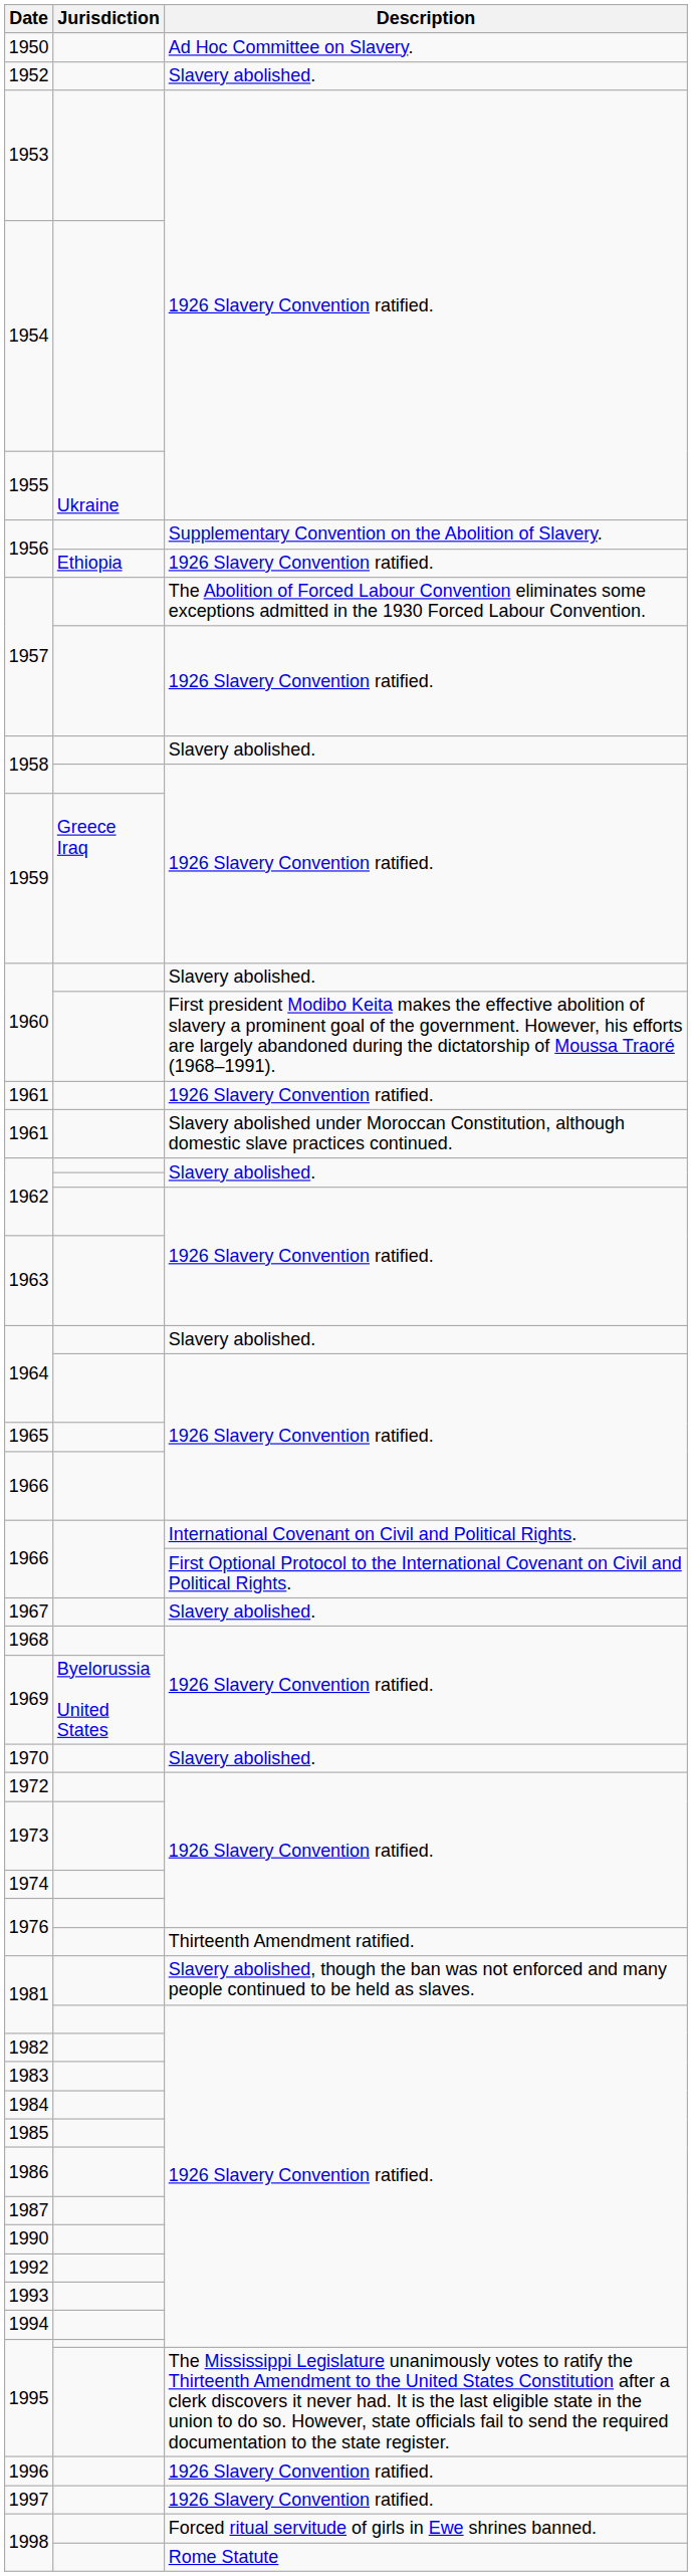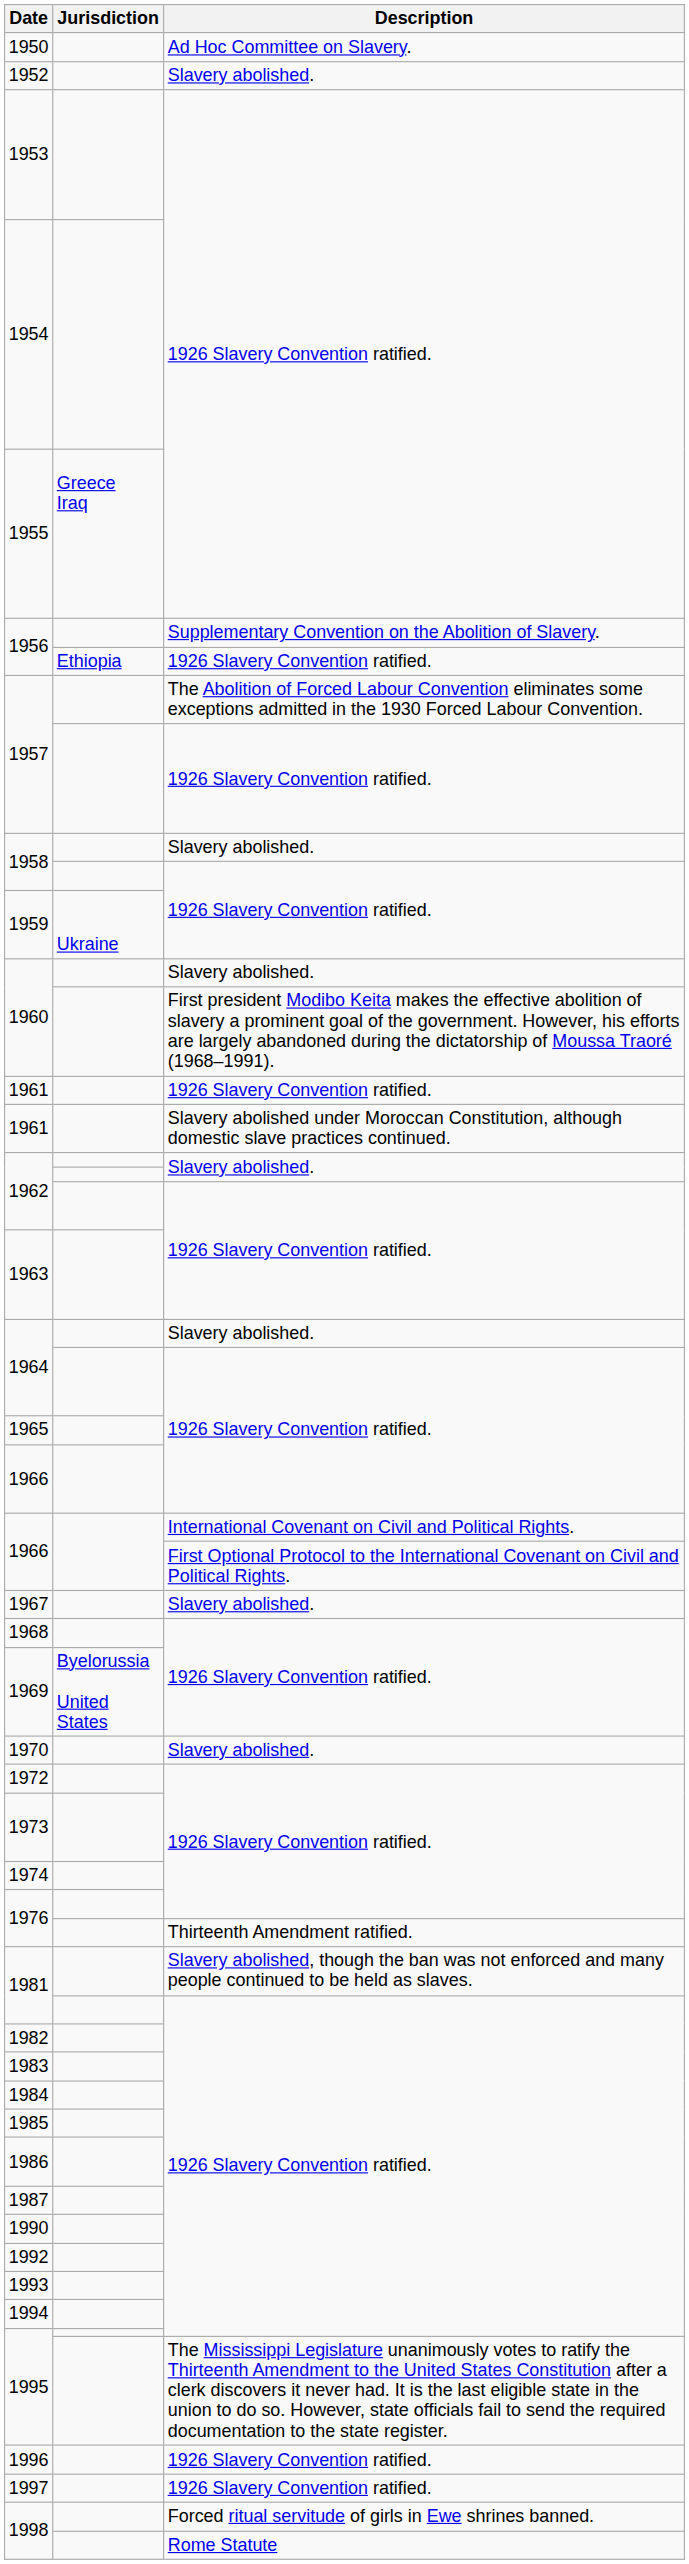1955 | Jurisdiction: Ukraine -> Greece Iraq
1959 | Jurisdiction: Greece Iraq -> Ukraine
